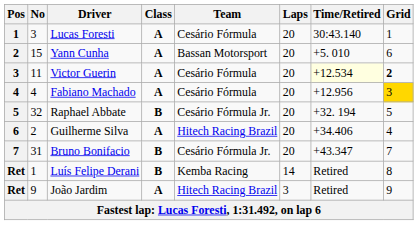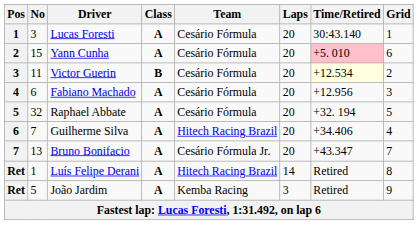Yann Cunha | Team: Bassan Motorsport -> Cesário Fórmula
Yann Cunha | Time/Retired: no background -> pink background
Victor Guerin | Class: A -> B
Victor Guerin | Grid: bold -> normal
Fabiano Machado | No: 4 -> 6
Fabiano Machado | Grid: gold background -> no background
Raphael Abbate | Class: B -> A
Raphael Abbate | Team: Cesário Fórmula Jr. -> Cesário Fórmula
Guilherme Silva | No: 2 -> 7
Bruno Bonifacio | No: 31 -> 13
Bruno Bonifacio | Class: B -> A
Luís Felipe Derani | Class: B -> A
Luís Felipe Derani | Team: Kemba Racing -> Hitech Racing Brazil
João Jardim | No: 9 -> 5
João Jardim | Team: Hitech Racing Brazil -> Kemba Racing
